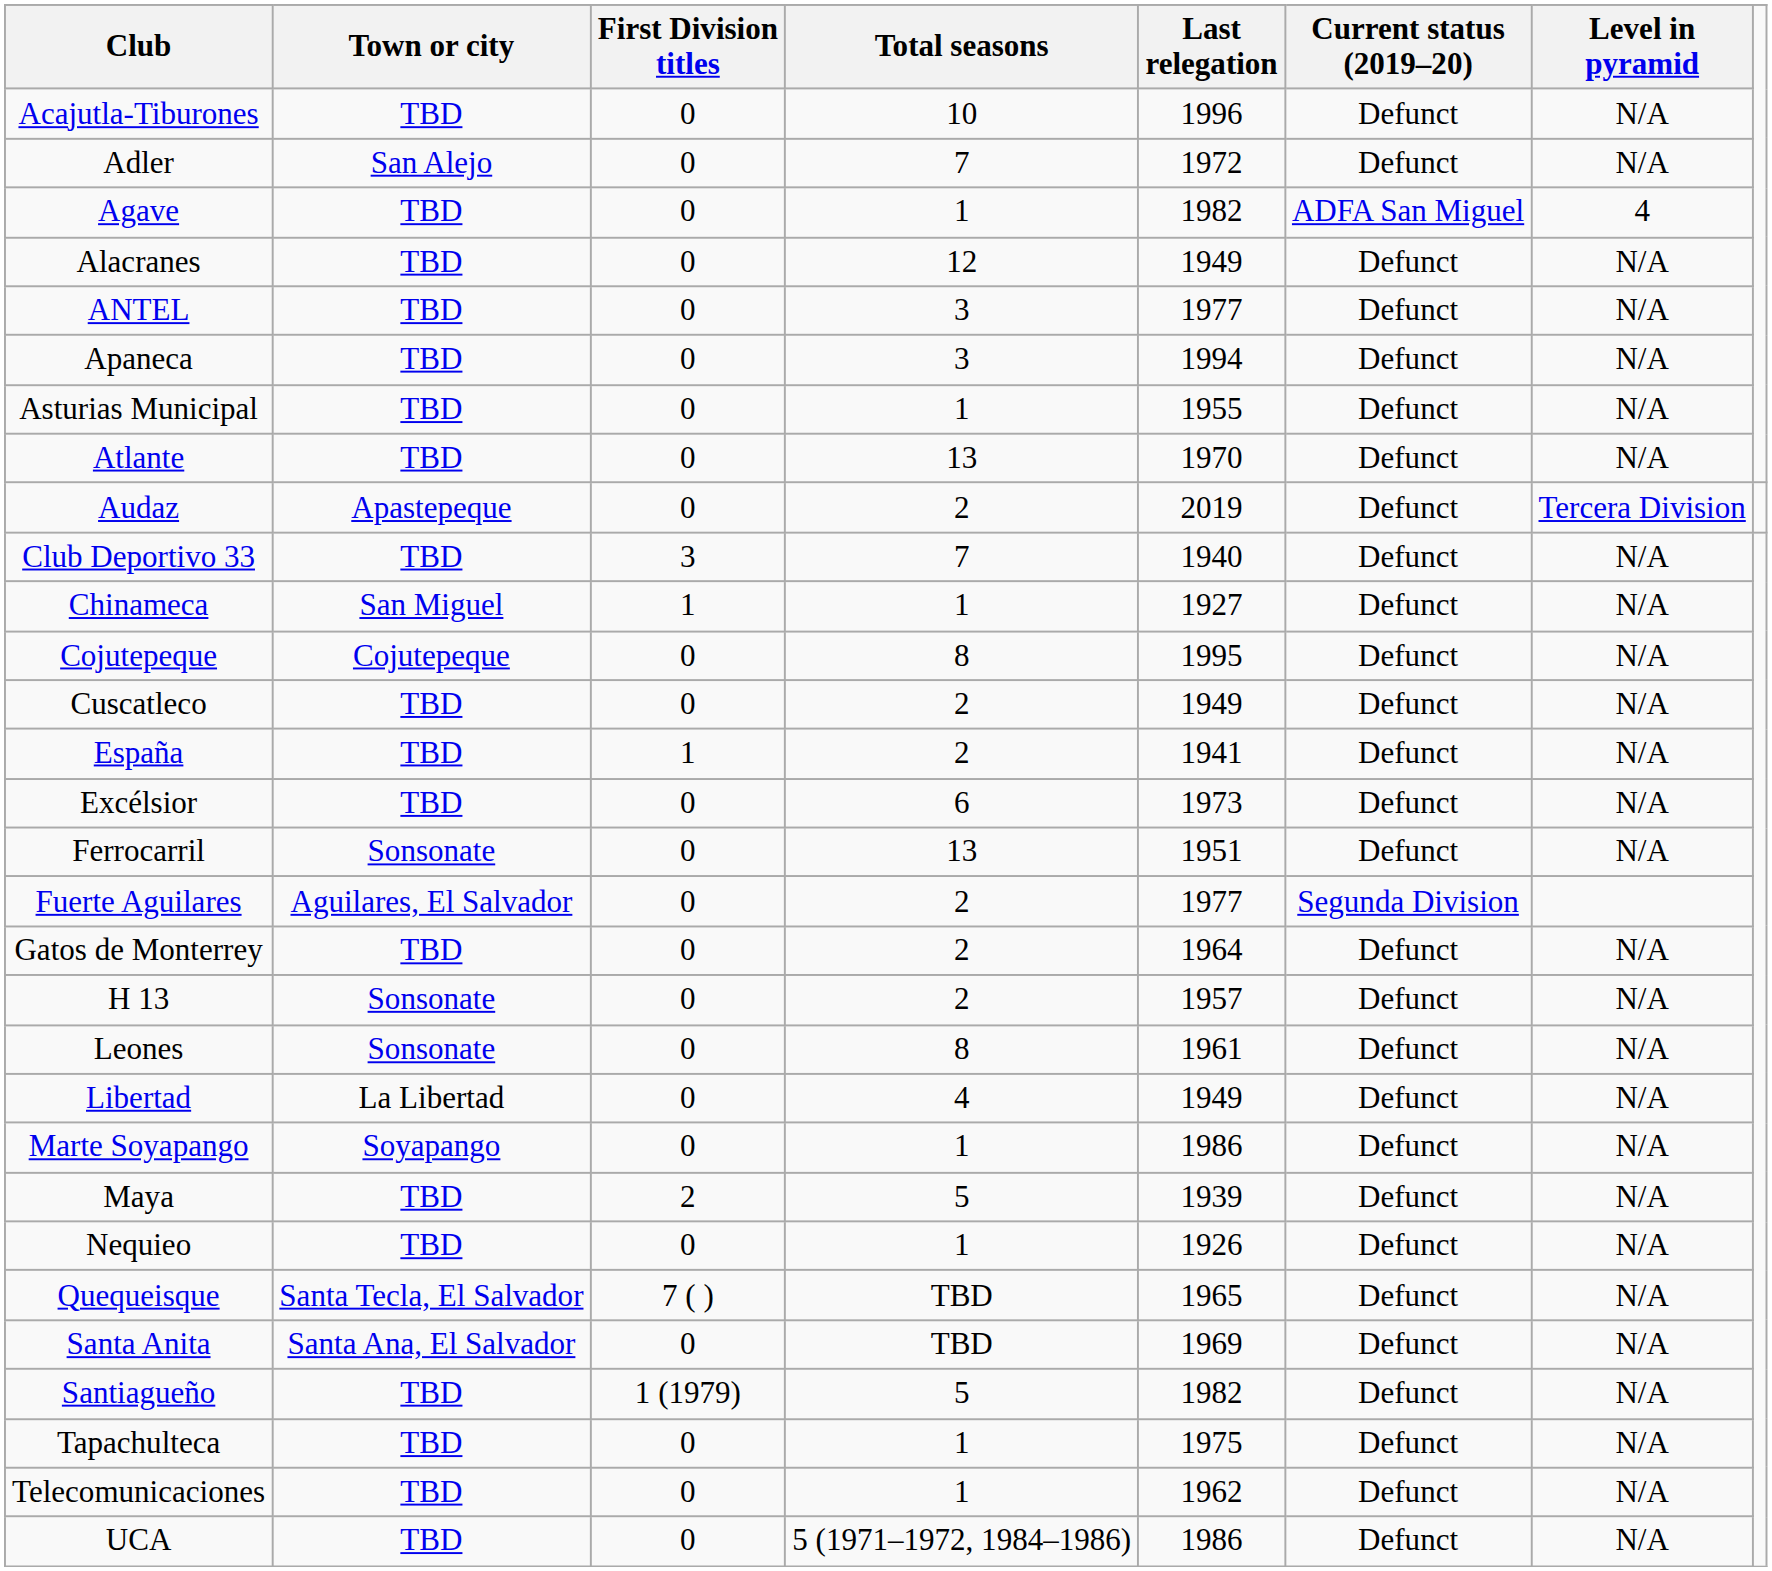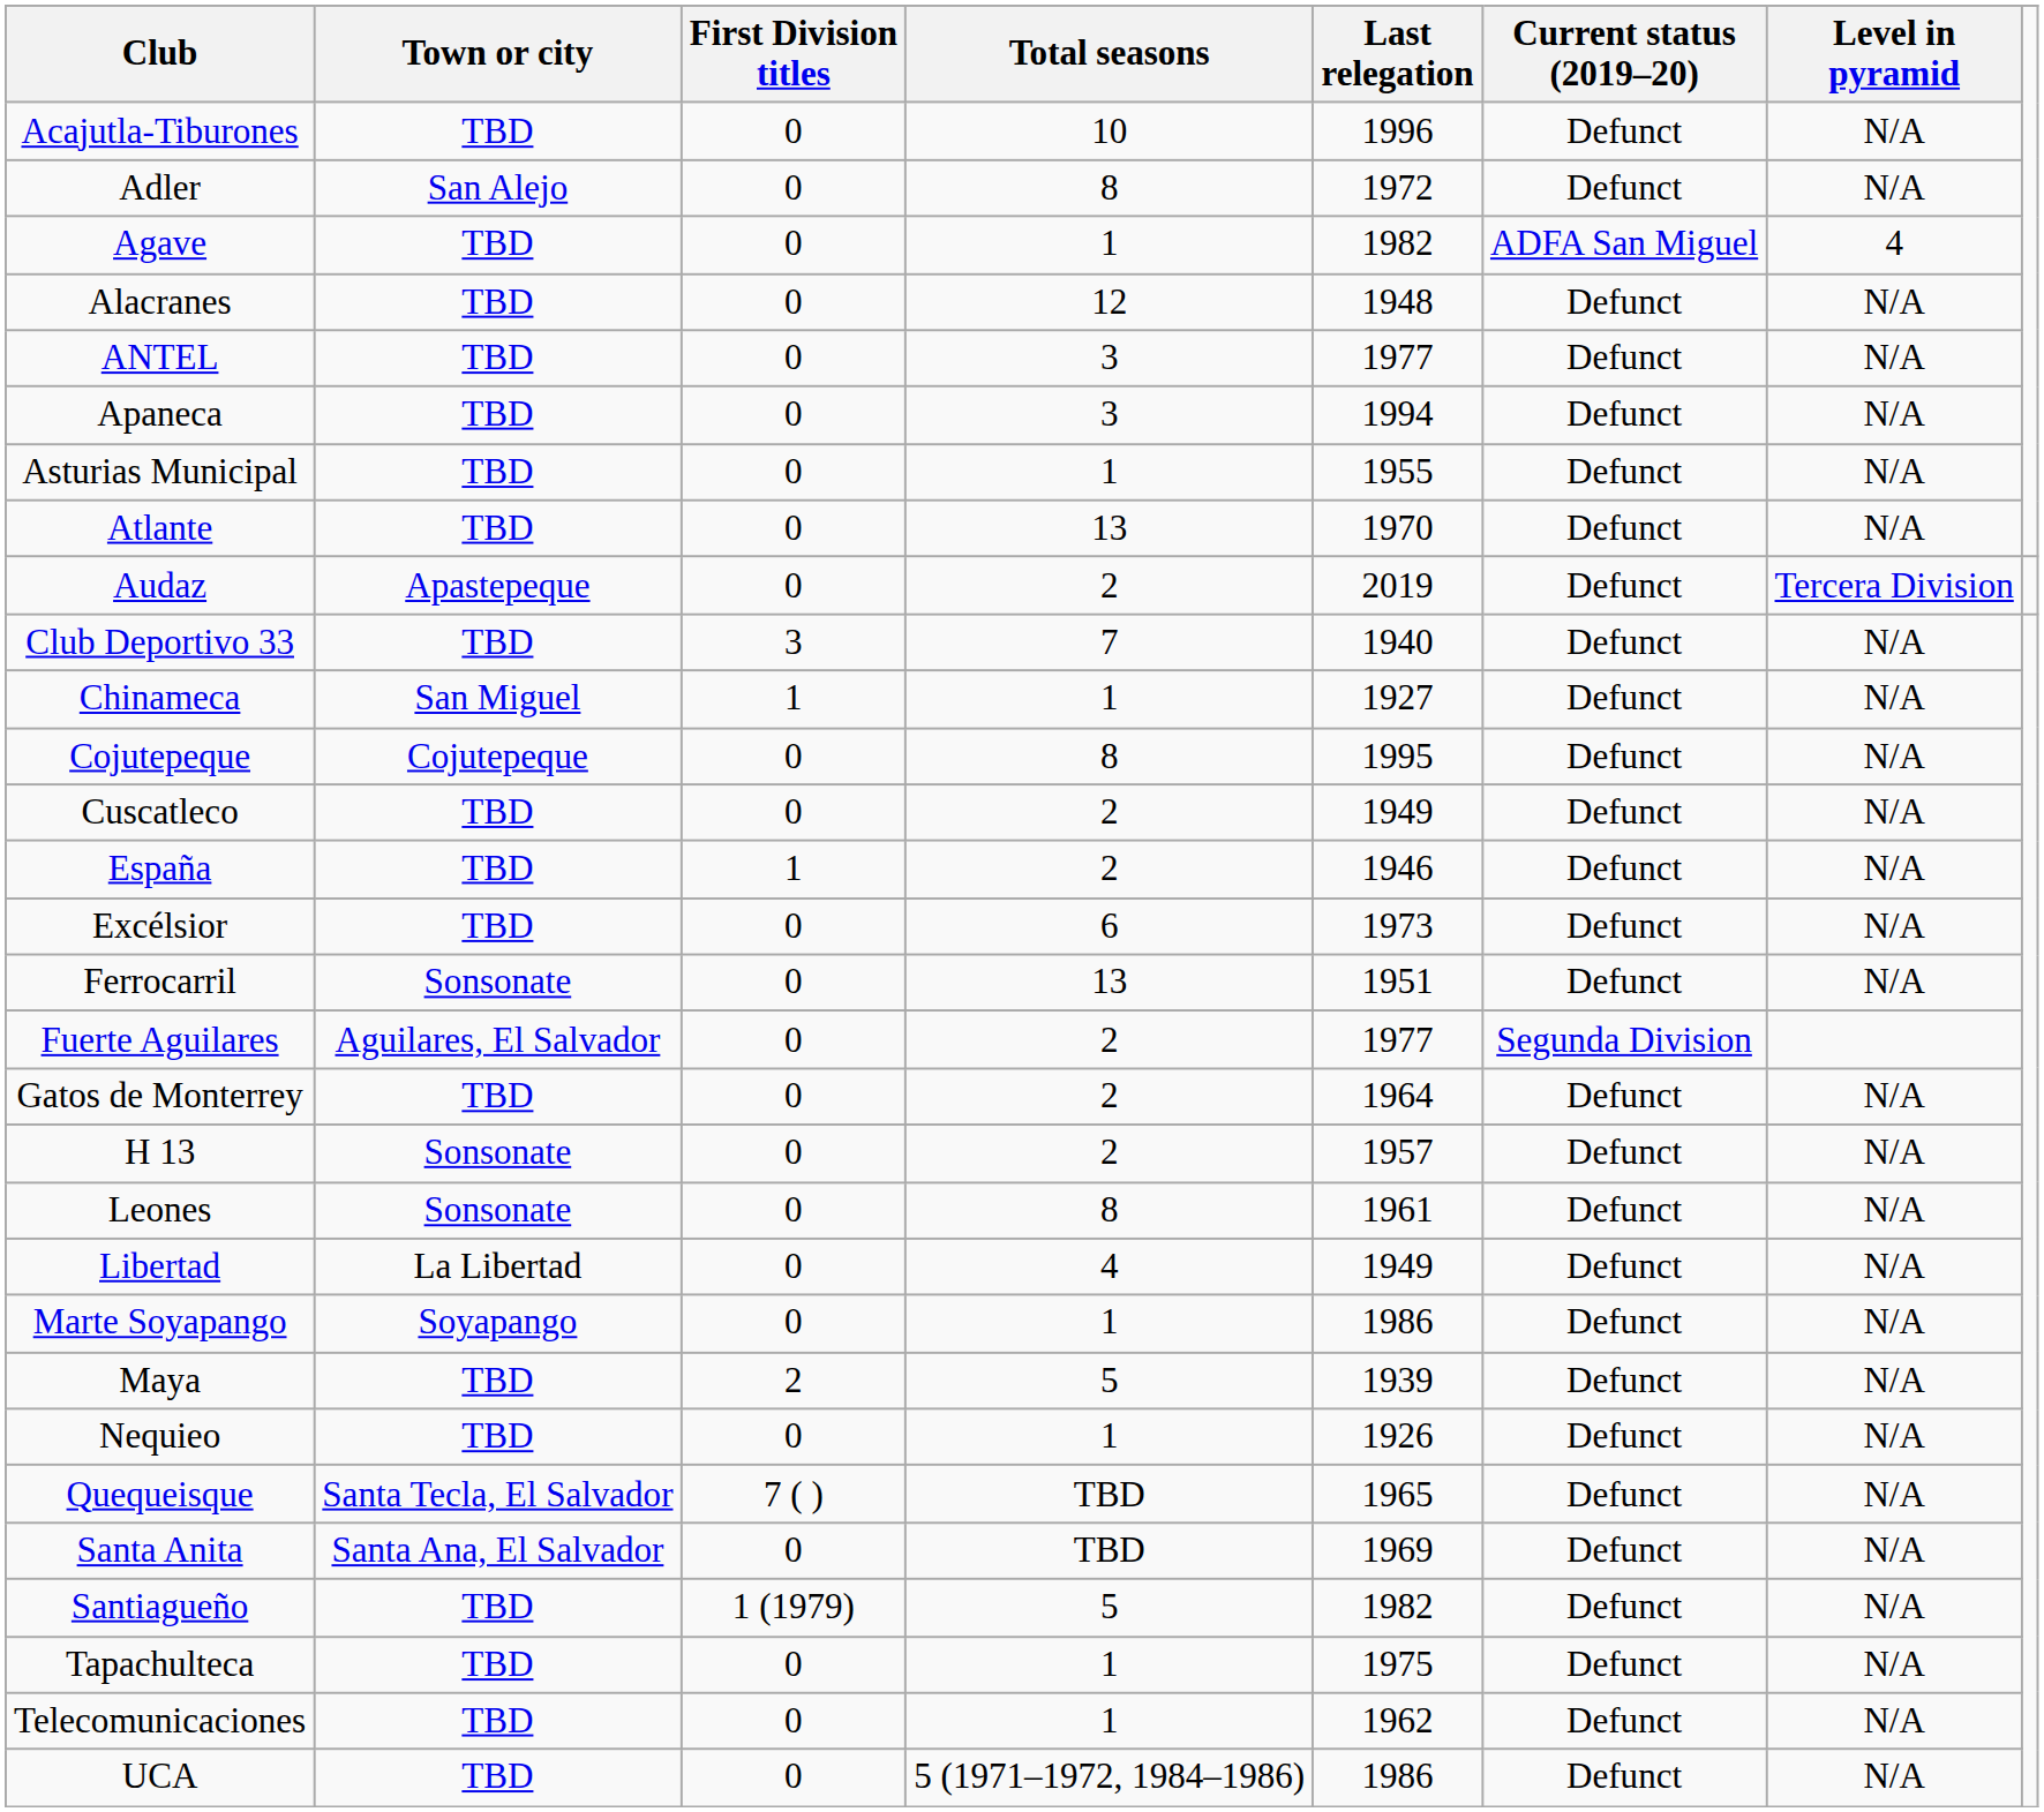Adler | Total seasons: 7 -> 8
Alacranes | Last relegation: 1949 -> 1948
España | Last relegation: 1941 -> 1946
